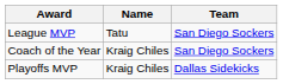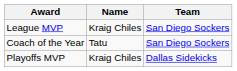League MVP | Name: Tatu -> Kraig Chiles
Coach of the Year | Name: Kraig Chiles -> Tatu
